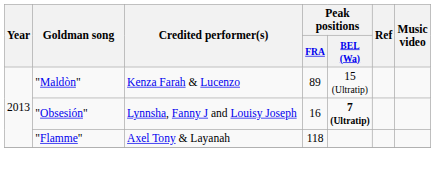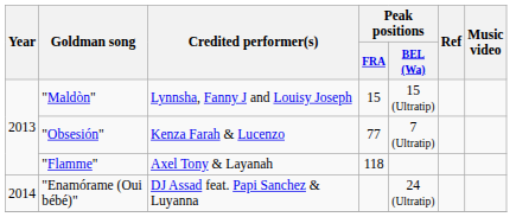"Maldòn" | Credited performer(s): Kenza Farah & Lucenzo -> Lynnsha, Fanny J and Louisy Joseph
"Maldòn" | Peak positions / FRA: 89 -> 15
"Obsesión" | Credited performer(s): Lynnsha, Fanny J and Louisy Joseph -> Kenza Farah & Lucenzo
"Obsesión" | Peak positions / FRA: 16 -> 77
"Obsesión" | Peak positions / BEL (Wa): bold -> normal
+ row: 2014 | "Enamórame (Oui bébé)" | DJ Assad feat. Papi Sanchez & Luyanna | 24 (Ultratip)
